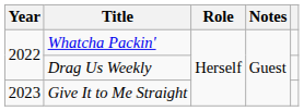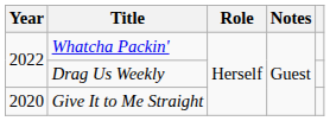Give It to Me Straight | Year: 2023 -> 2020
